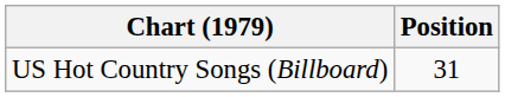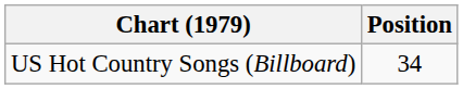US Hot Country Songs (Billboard) | Position: 31 -> 34
